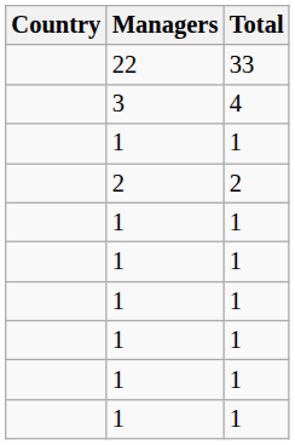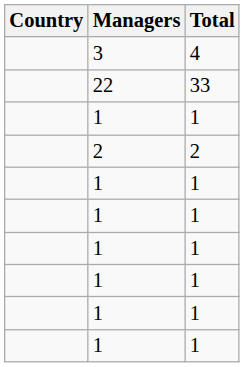rows swapped: 22 <-> 3
